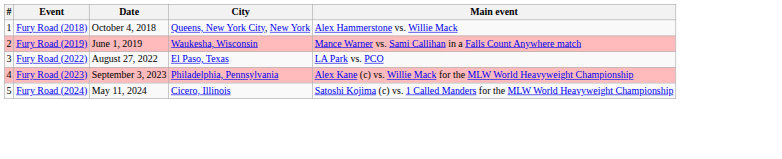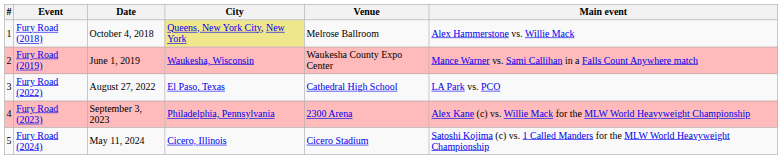+ column: Venue | Melrose Ballroom | Waukesha County Expo Center | Cathedral High School | 2300 Arena | Cicero Stadium
Fury Road (2018) | City: no background -> khaki background
